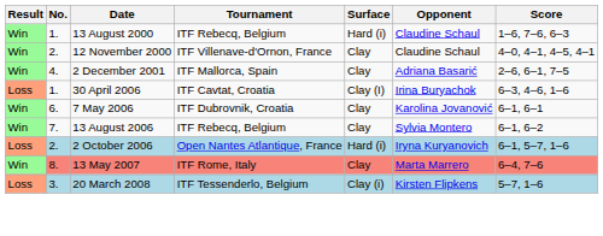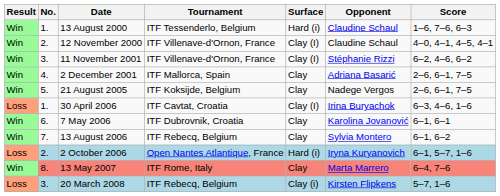13 August 2000 | Tournament: ITF Rebecq, Belgium -> ITF Tessenderlo, Belgium
12 November 2000 | Surface: Clay -> Clay (I)
+ row: Win | 3. | 11 November 2001 | ITF Villenave-d'Ornon, France | Clay (I) | Stéphanie Rizzi | 6–2, 4–6, 6–2
+ row: Win | 5. | 21 August 2005 | ITF Koksijde, Belgium | Clay | Nadege Vergos | 2–6, 6–1, 7–5
20 March 2008 | Tournament: ITF Tessenderlo, Belgium -> ITF Rebecq, Belgium
